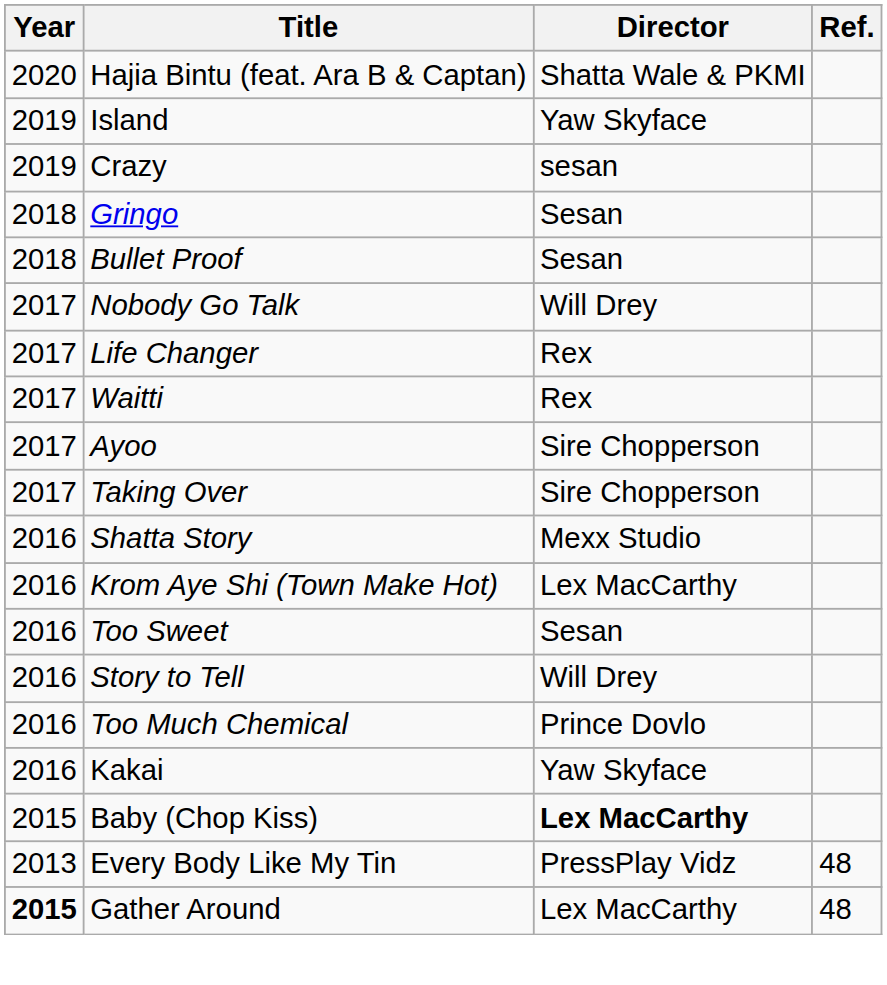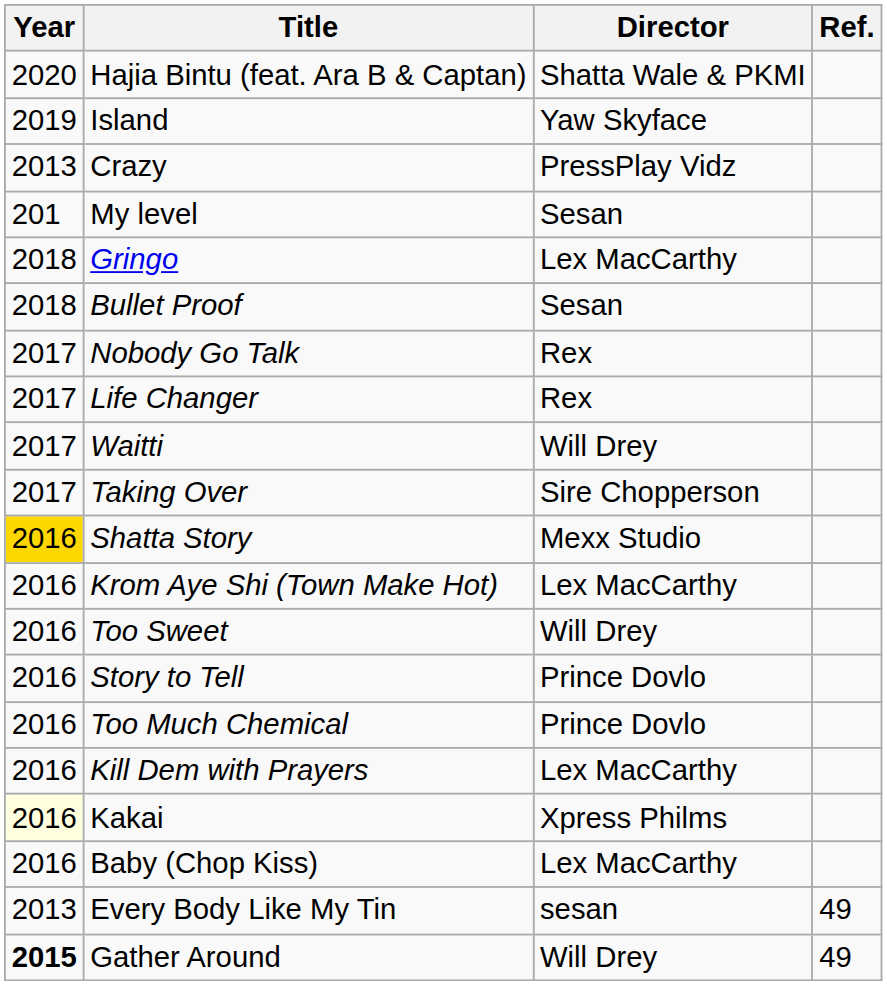Crazy | Year: 2019 -> 2013
Crazy | Director: sesan -> PressPlay Vidz
+ row: 201 | My level | Sesan
Gringo | Director: Sesan -> Lex MacCarthy
Nobody Go Talk | Director: Will Drey -> Rex
Waitti | Director: Rex -> Will Drey
- row: 2017 | Ayoo | Sire Chopperson
Shatta Story | Year: no background -> gold background
Too Sweet | Director: Sesan -> Will Drey
Story to Tell | Director: Will Drey -> Prince Dovlo
+ row: 2016 | Kill Dem with Prayers | Lex MacCarthy
Kakai | Year: no background -> lightyellow background
Kakai | Director: Yaw Skyface -> Xpress Philms
Baby (Chop Kiss) | Year: 2015 -> 2016
Baby (Chop Kiss) | Director: bold -> normal
Every Body Like My Tin | Director: PressPlay Vidz -> sesan
Every Body Like My Tin | Ref.: 48 -> 49
Gather Around | Director: Lex MacCarthy -> Will Drey
Gather Around | Ref.: 48 -> 49
